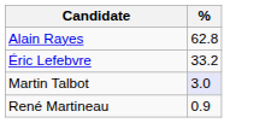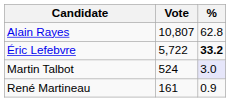+ column: Vote | 10,807 | 5,722 | 524 | 161
Éric Lefebvre | %: normal -> bold
